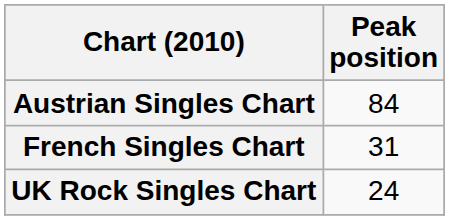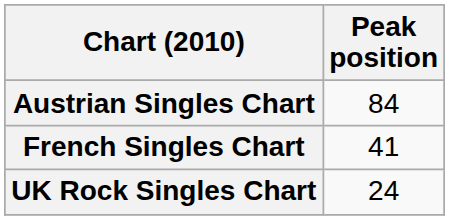French Singles Chart | Peak position: 31 -> 41
